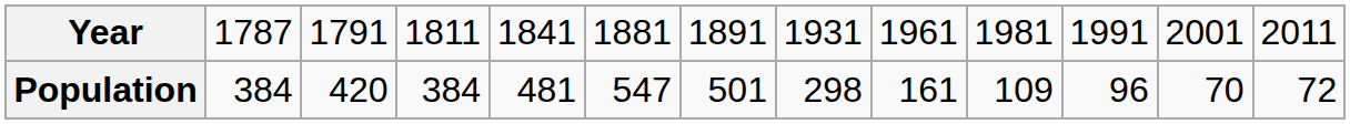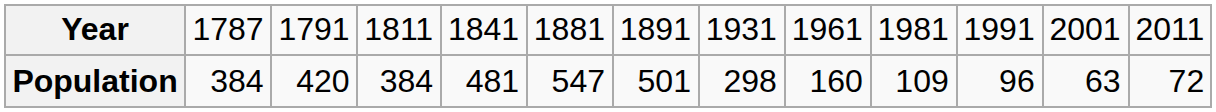Population | column 9: 161 -> 160
Population | column 12: 70 -> 63
